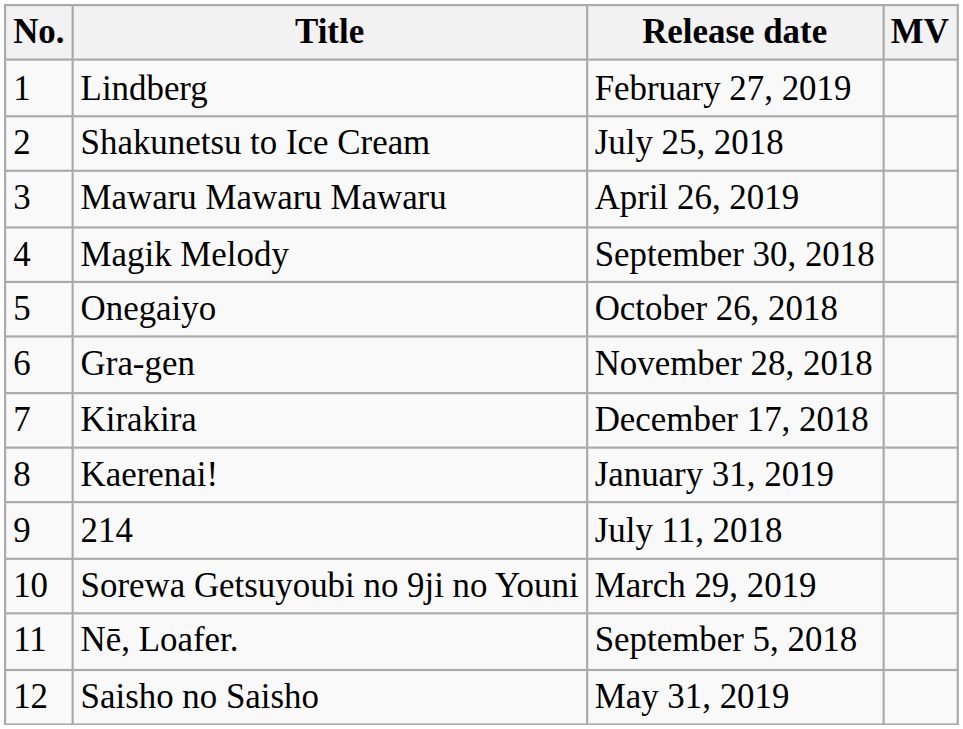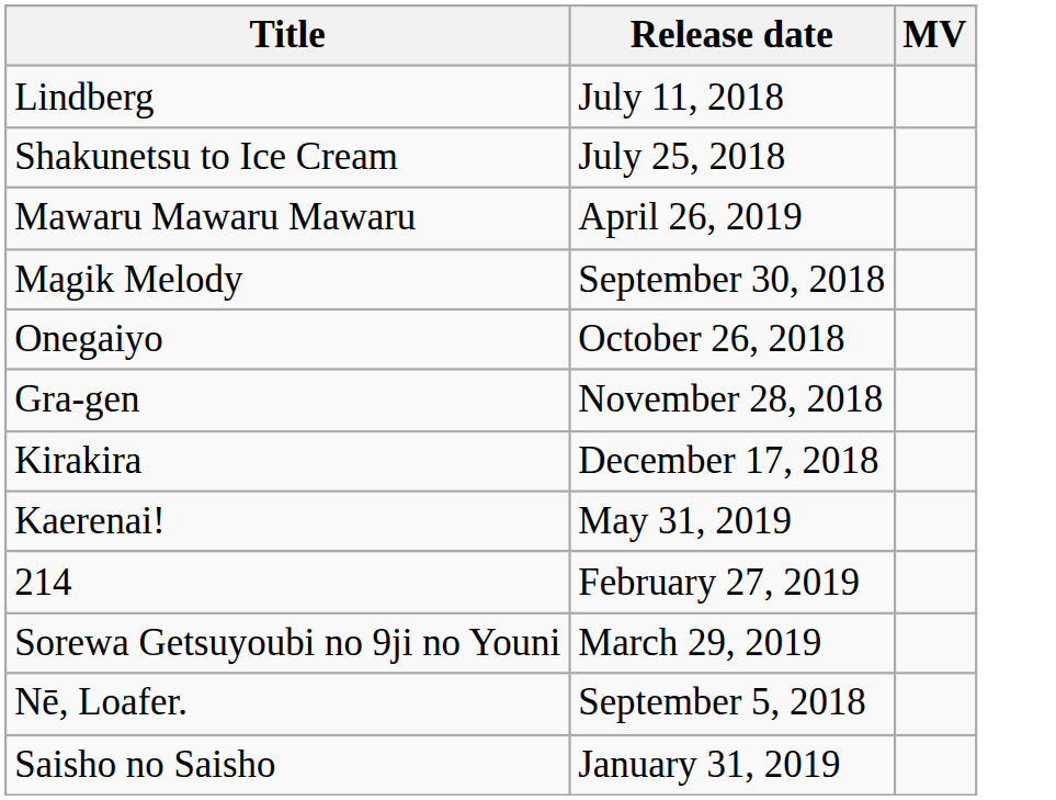- column: No. | 1 | 2 | 3 | 4 | 5 | 6 | 7 | 8 | 9 | 10 | 11 | 12
Lindberg | Release date: February 27, 2019 -> July 11, 2018
Kaerenai! | Release date: January 31, 2019 -> May 31, 2019
214 | Release date: July 11, 2018 -> February 27, 2019
Saisho no Saisho | Release date: May 31, 2019 -> January 31, 2019
